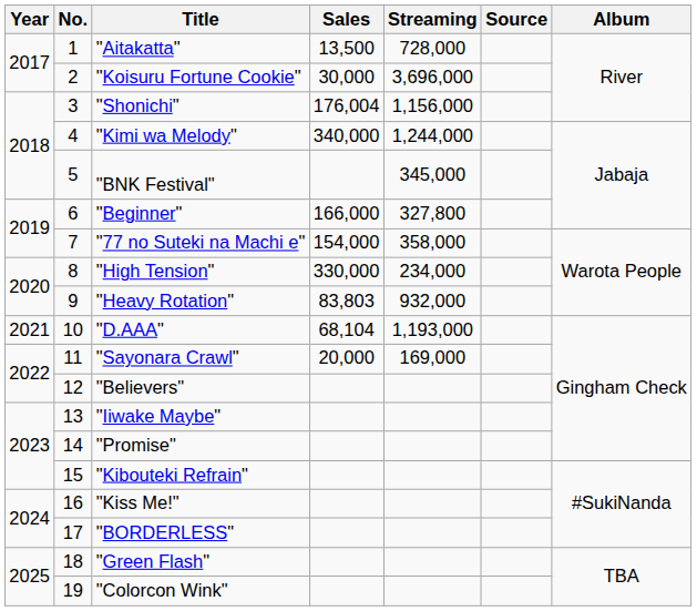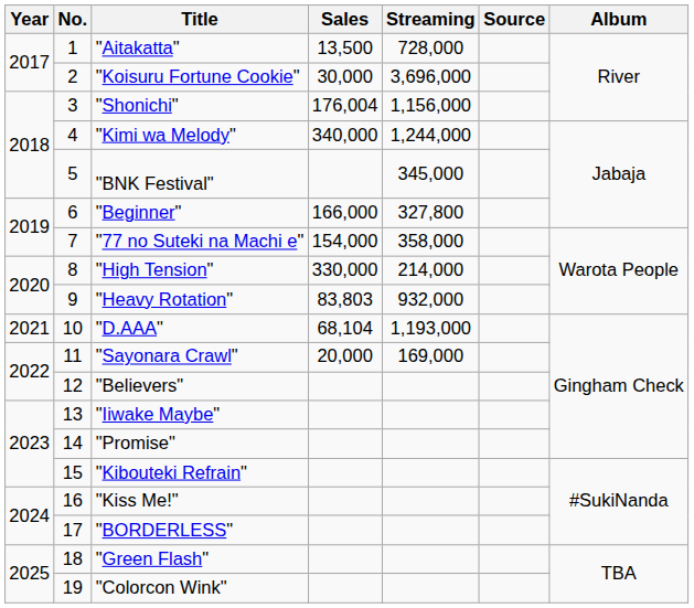"High Tension" | Streaming: 234,000 -> 214,000
